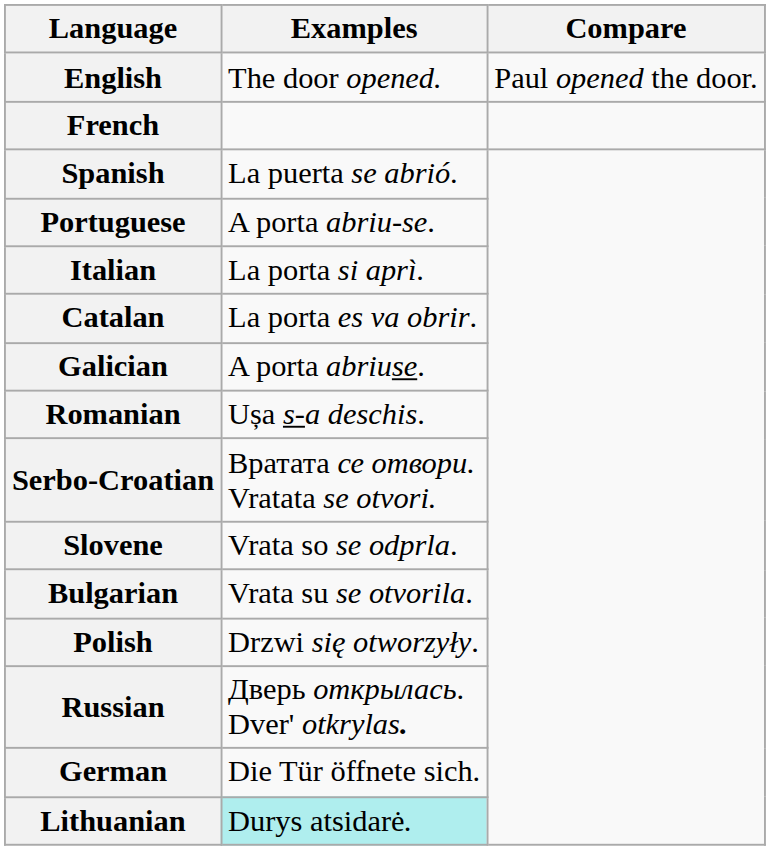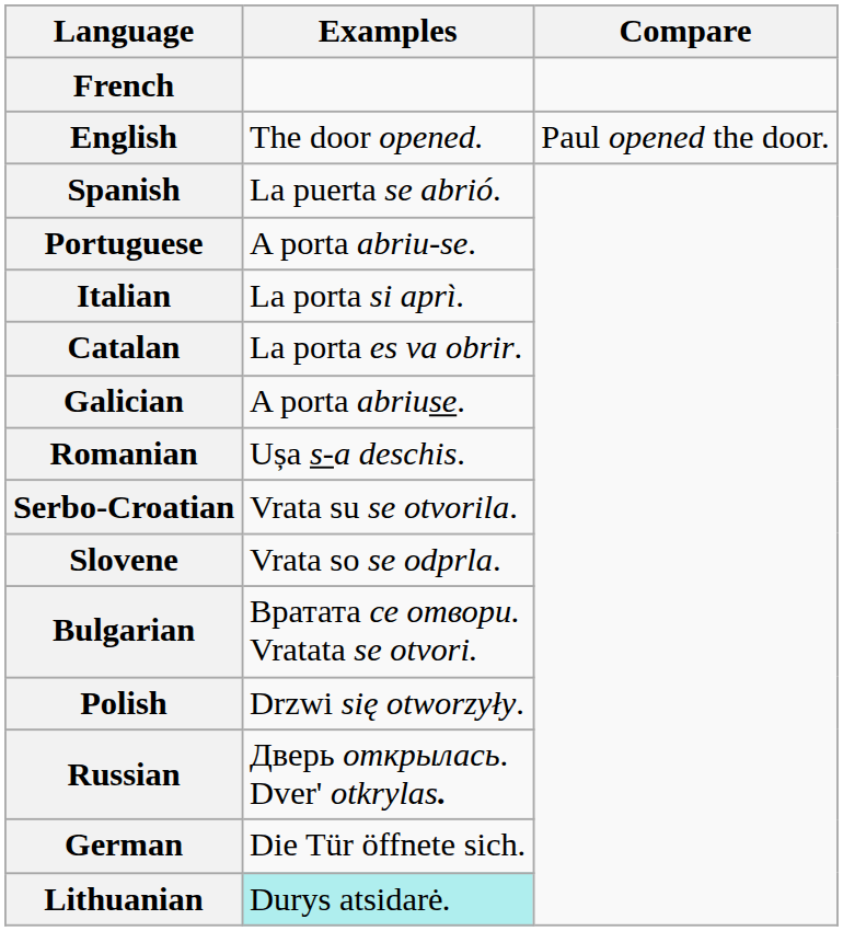rows swapped: English <-> French
Serbo-Croatian | Examples: Вратата се отвори. Vratata se otvori. -> Vrata su se otvorila.
Bulgarian | Examples: Vrata su se otvorila. -> Вратата се отвори. Vratata se otvori.
